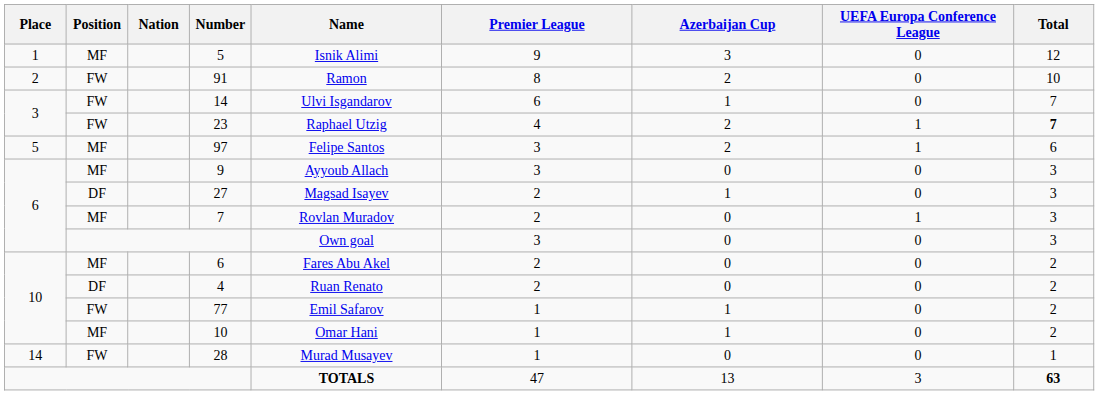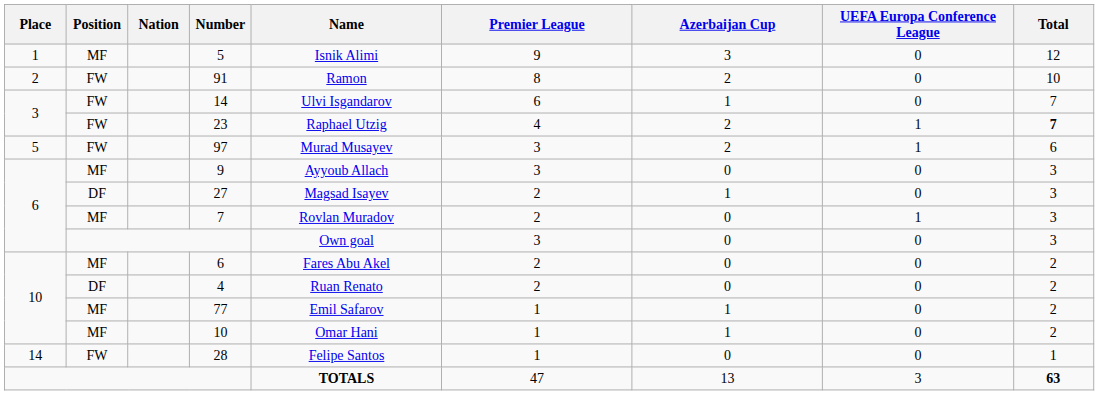97 | Position: MF -> FW
97 | Name: Felipe Santos -> Murad Musayev
77 | Position: FW -> MF
28 | Name: Murad Musayev -> Felipe Santos
